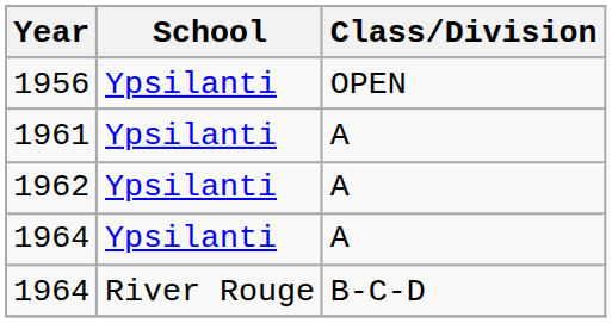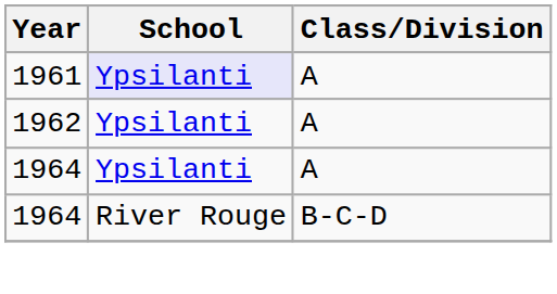- row: 1956 | Ypsilanti | OPEN
1961 | School: no background -> lavender background
